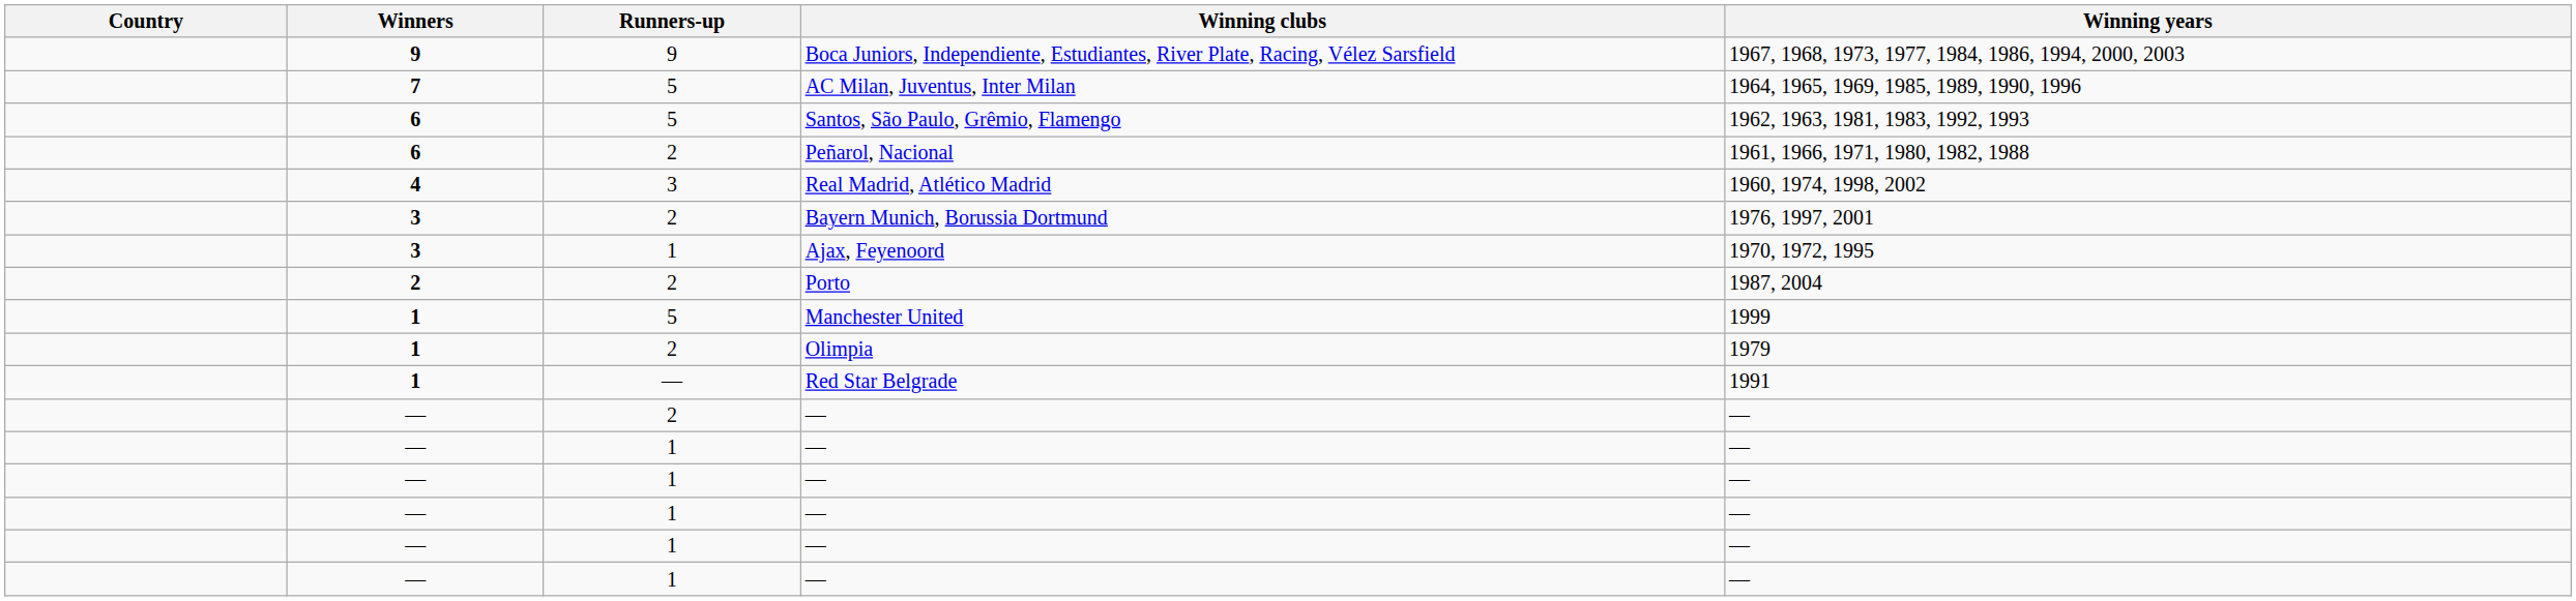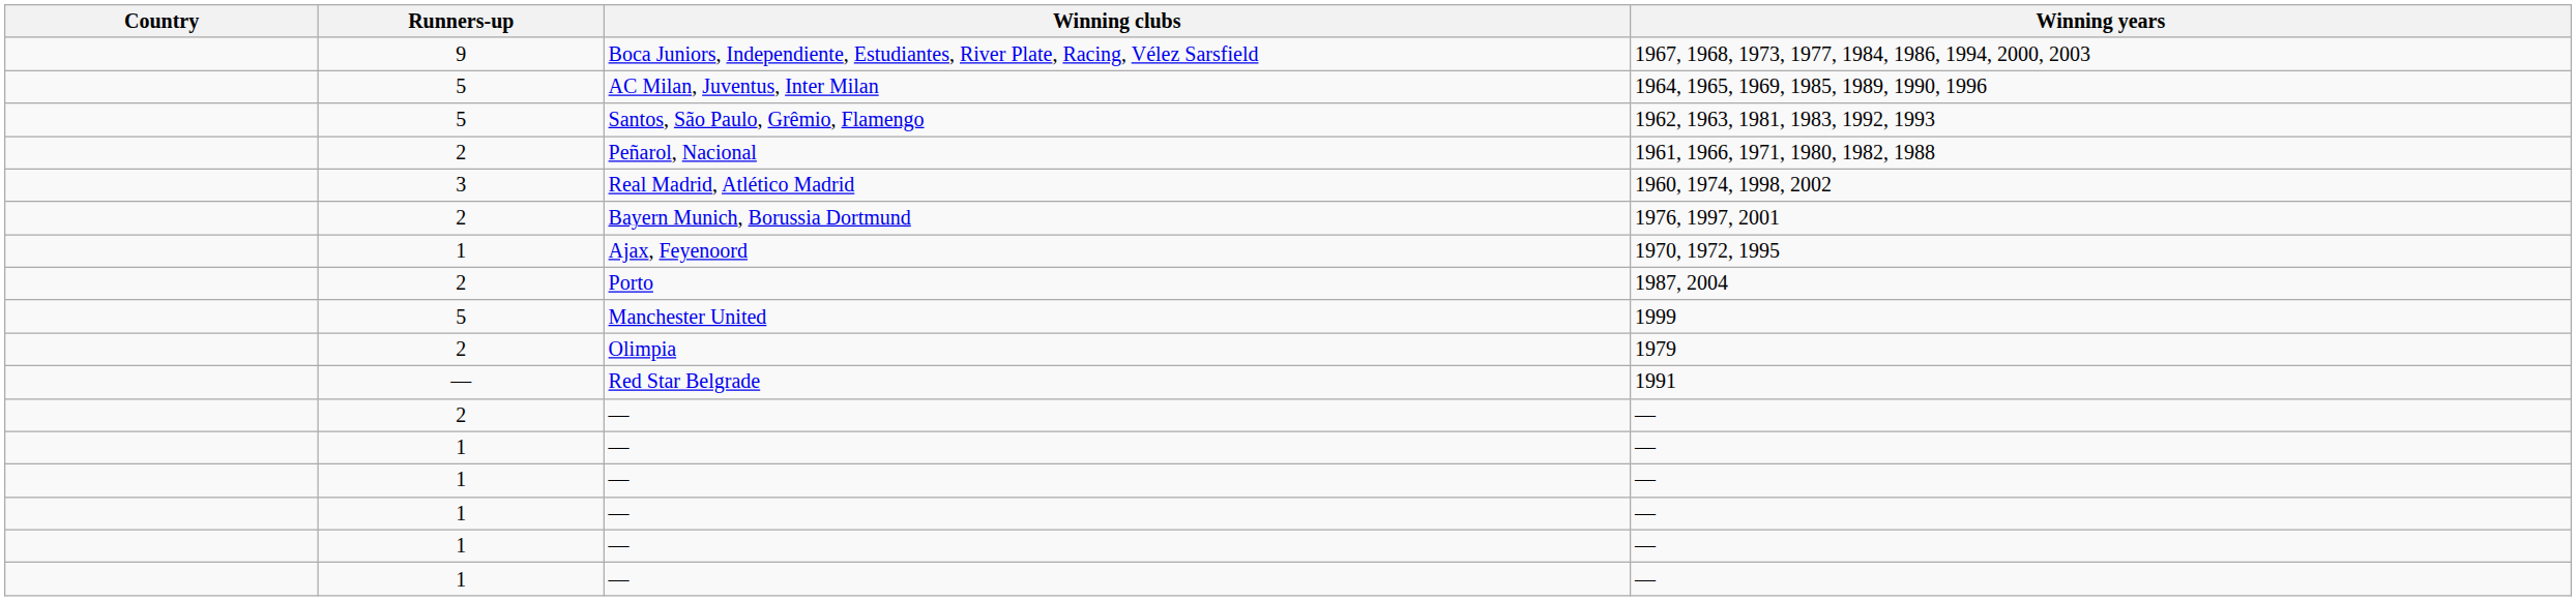- column: Winners | 9 | 7 | 6 | 6 | 4 | 3 | 3 | 2 | 1 | 1 | 1 | — | — | — | — | — | —
